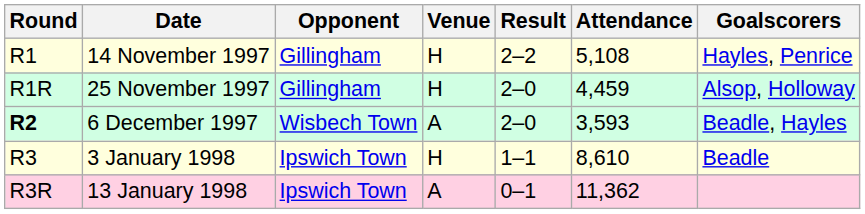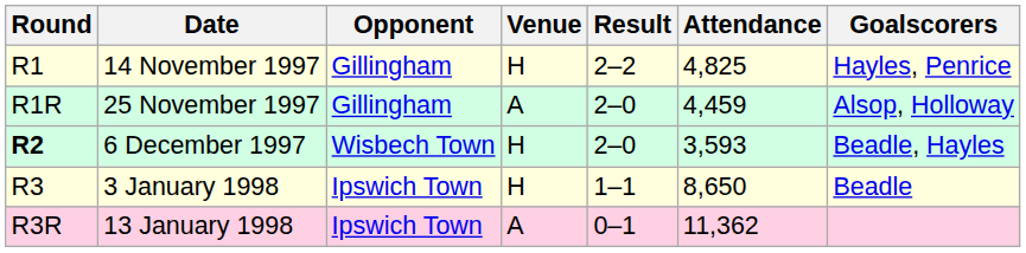14 November 1997 | Attendance: 5,108 -> 4,825
25 November 1997 | Venue: H -> A
6 December 1997 | Venue: A -> H
3 January 1998 | Attendance: 8,610 -> 8,650
